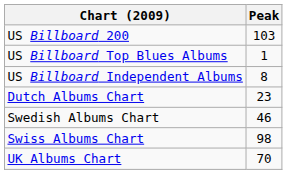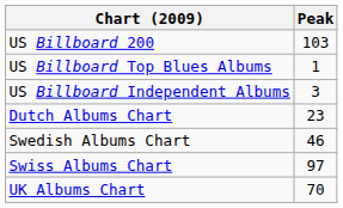US Billboard Independent Albums | Peak: 8 -> 3
Swiss Albums Chart | Peak: 98 -> 97
